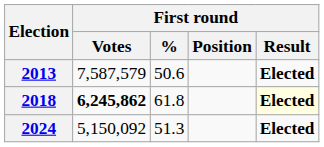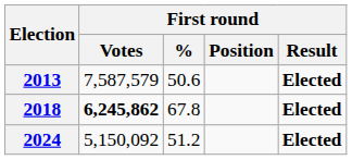2018 | First round / %: 61.8 -> 67.8
2018 | First round / Result: lightyellow background -> no background
2024 | First round / %: 51.3 -> 51.2
